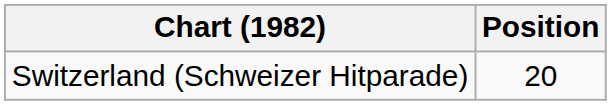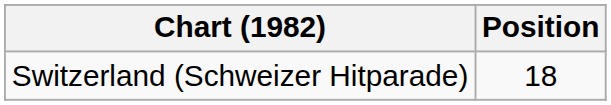Switzerland (Schweizer Hitparade) | Position: 20 -> 18
